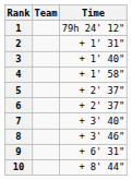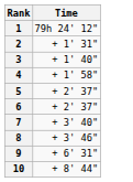- column: Team
